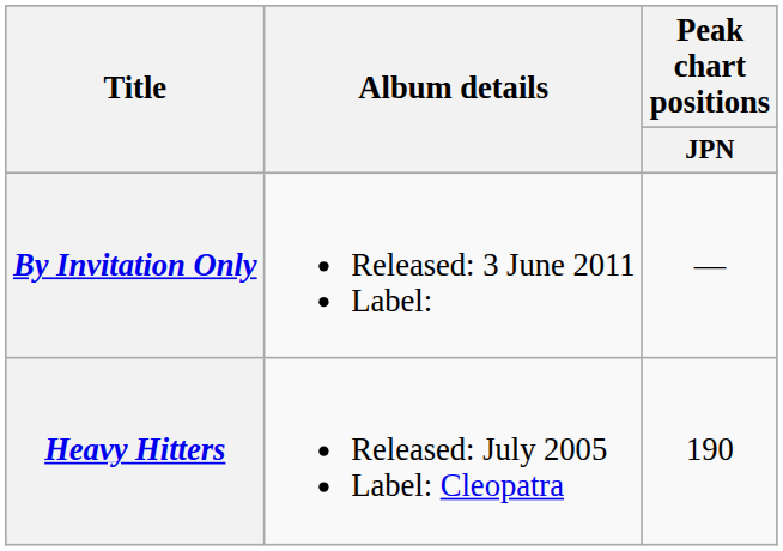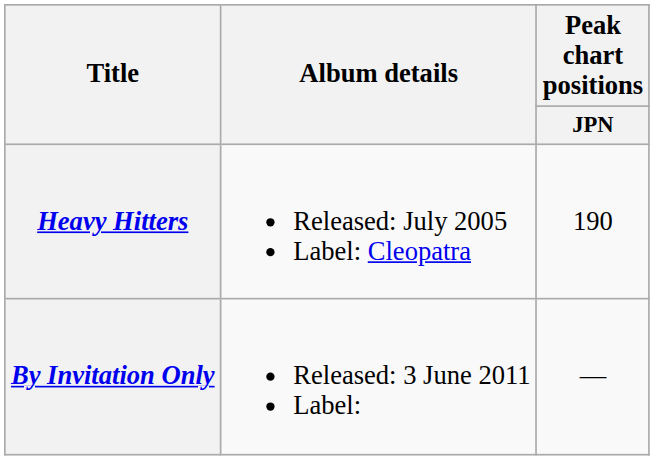rows swapped: Heavy Hitters <-> By Invitation Only
